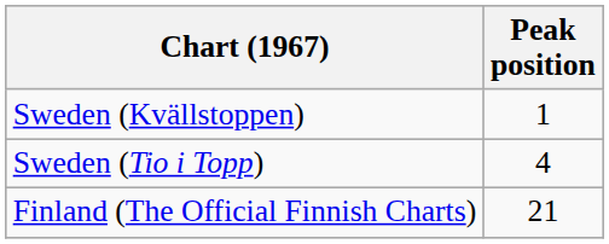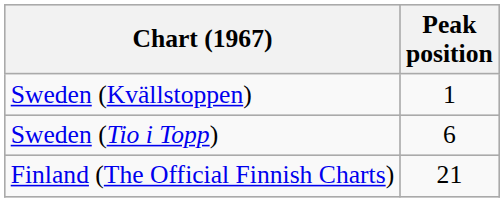Sweden (Tio i Topp) | Peak position: 4 -> 6
